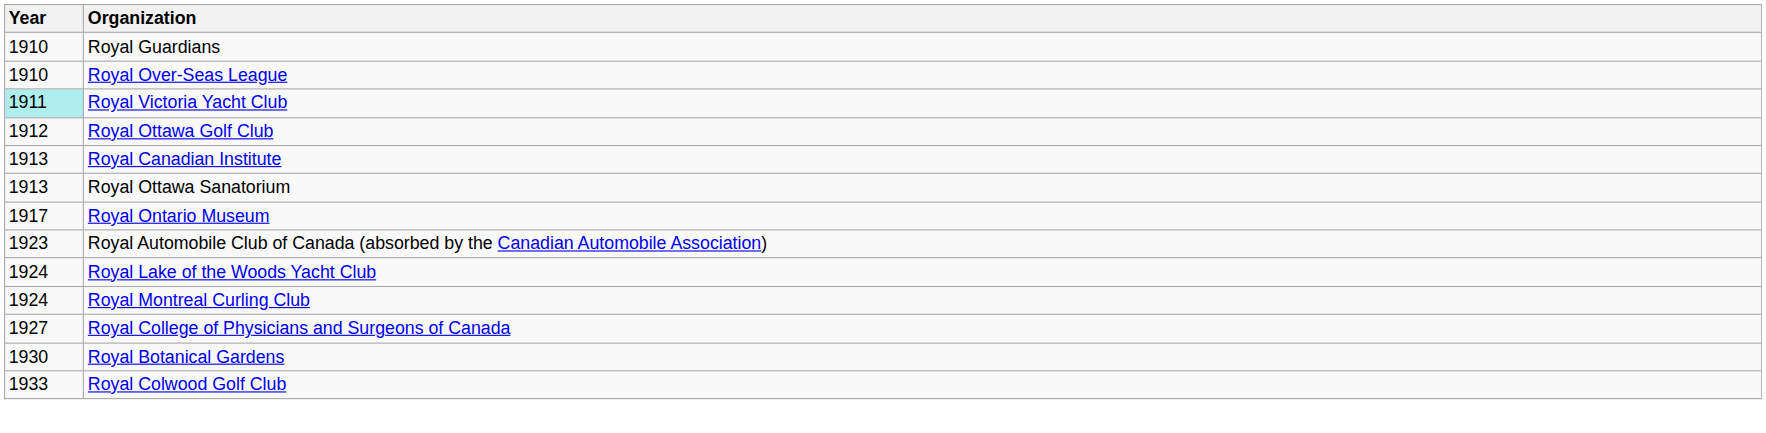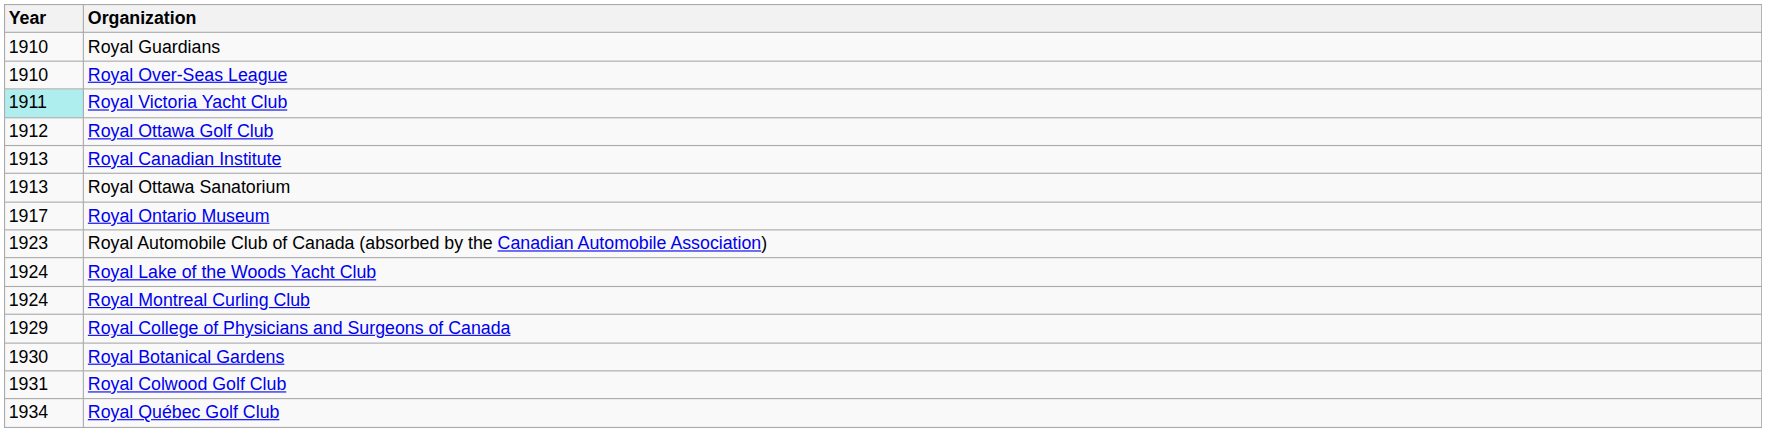Royal College of Physicians and Surgeons of Canada | Year: 1927 -> 1929
Royal Colwood Golf Club | Year: 1933 -> 1931
+ row: 1934 | Royal Québec Golf Club
